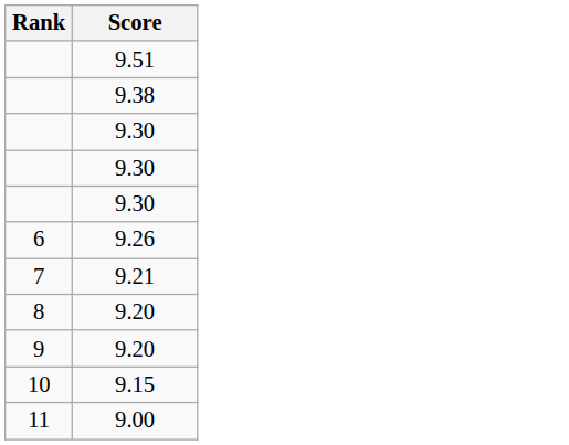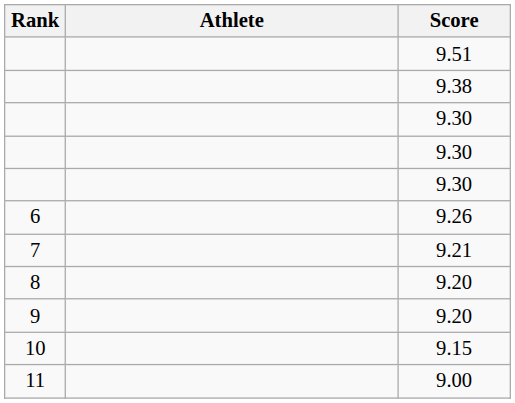+ column: Athlete
